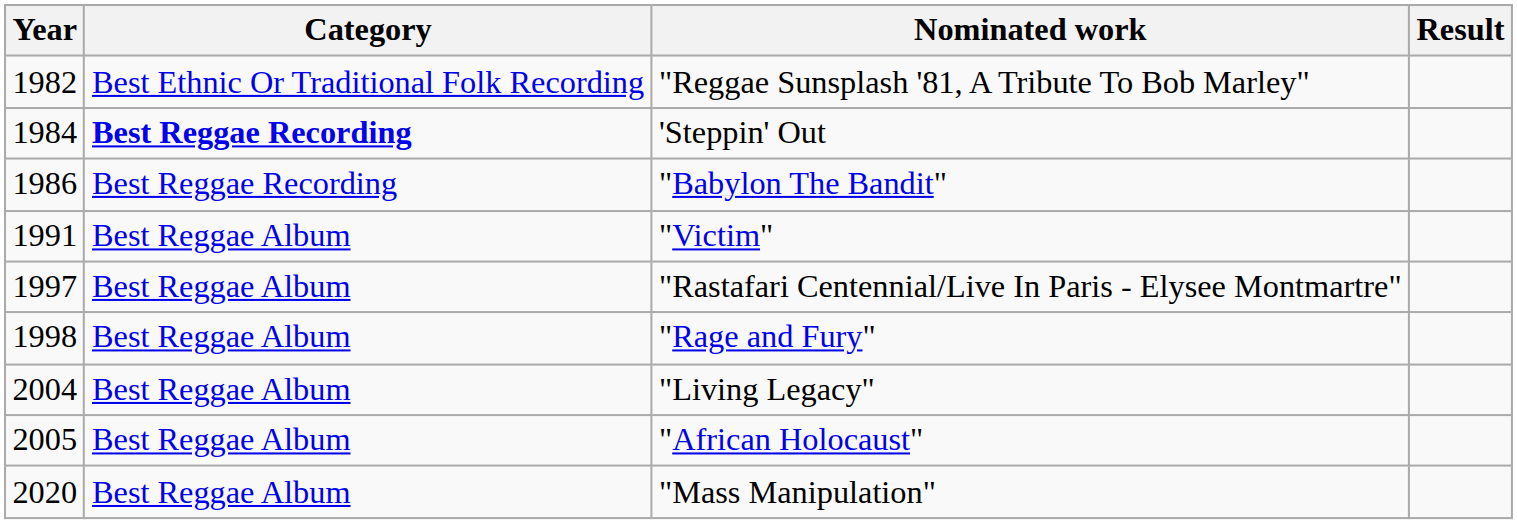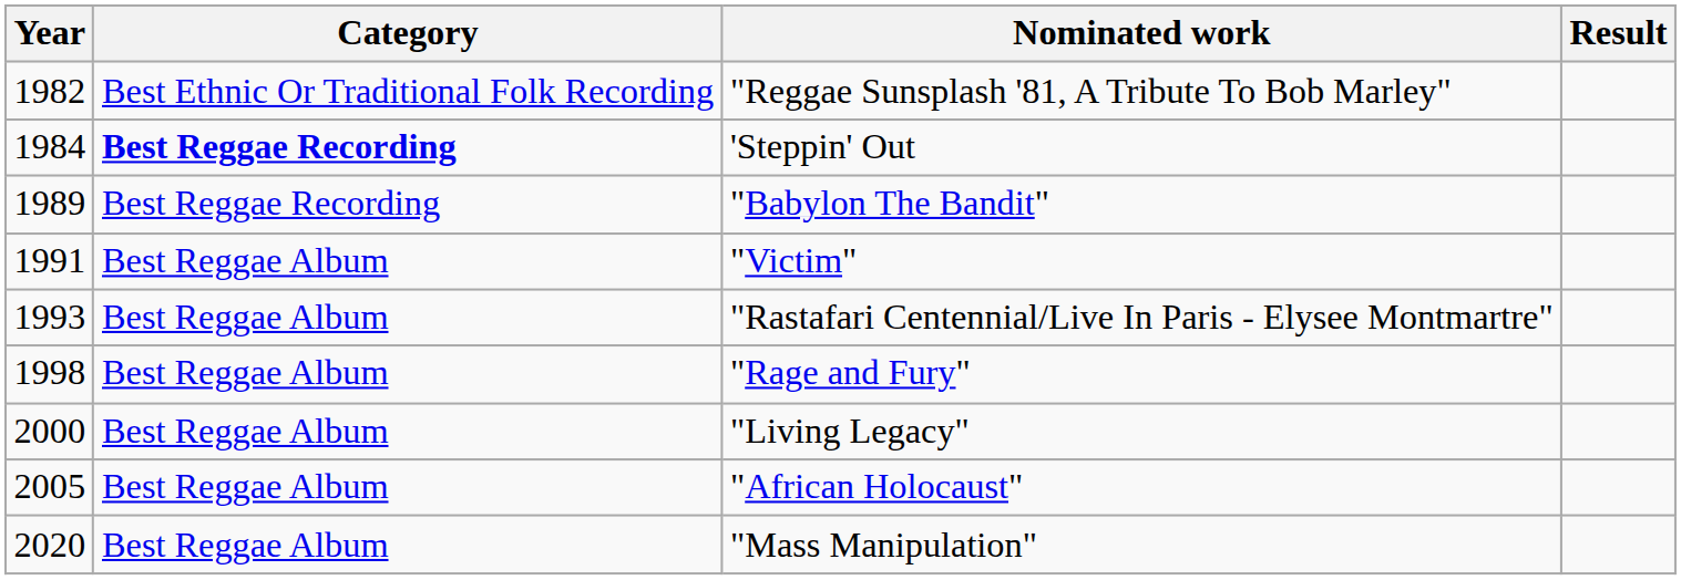"Babylon The Bandit" | Year: 1986 -> 1989
"Rastafari Centennial/Live In Paris - Elysee Montmartre" | Year: 1997 -> 1993
"Living Legacy" | Year: 2004 -> 2000
